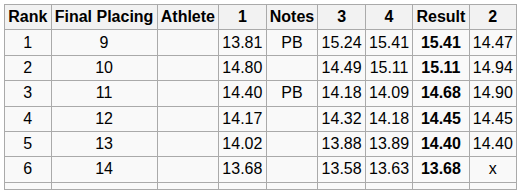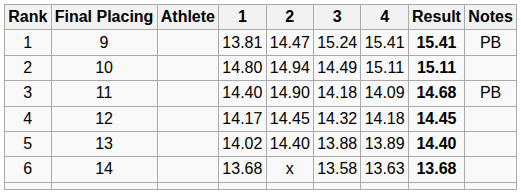columns swapped: 2 <-> Notes
